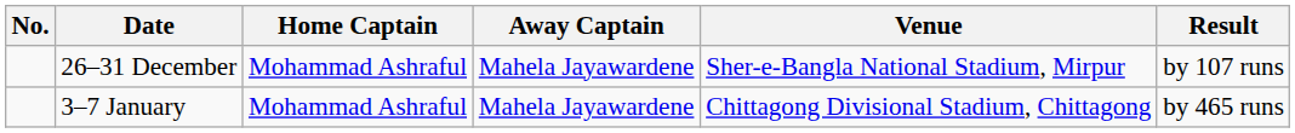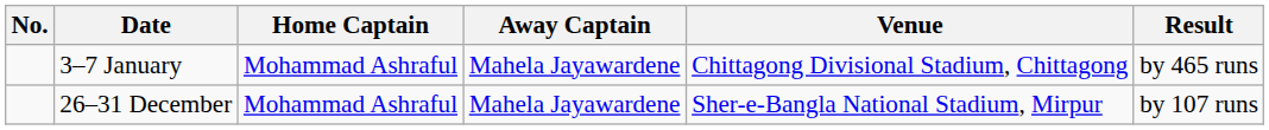rows swapped: 26–31 December <-> 3–7 January
